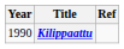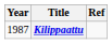Kilippaattu | Year: 1990 -> 1987
